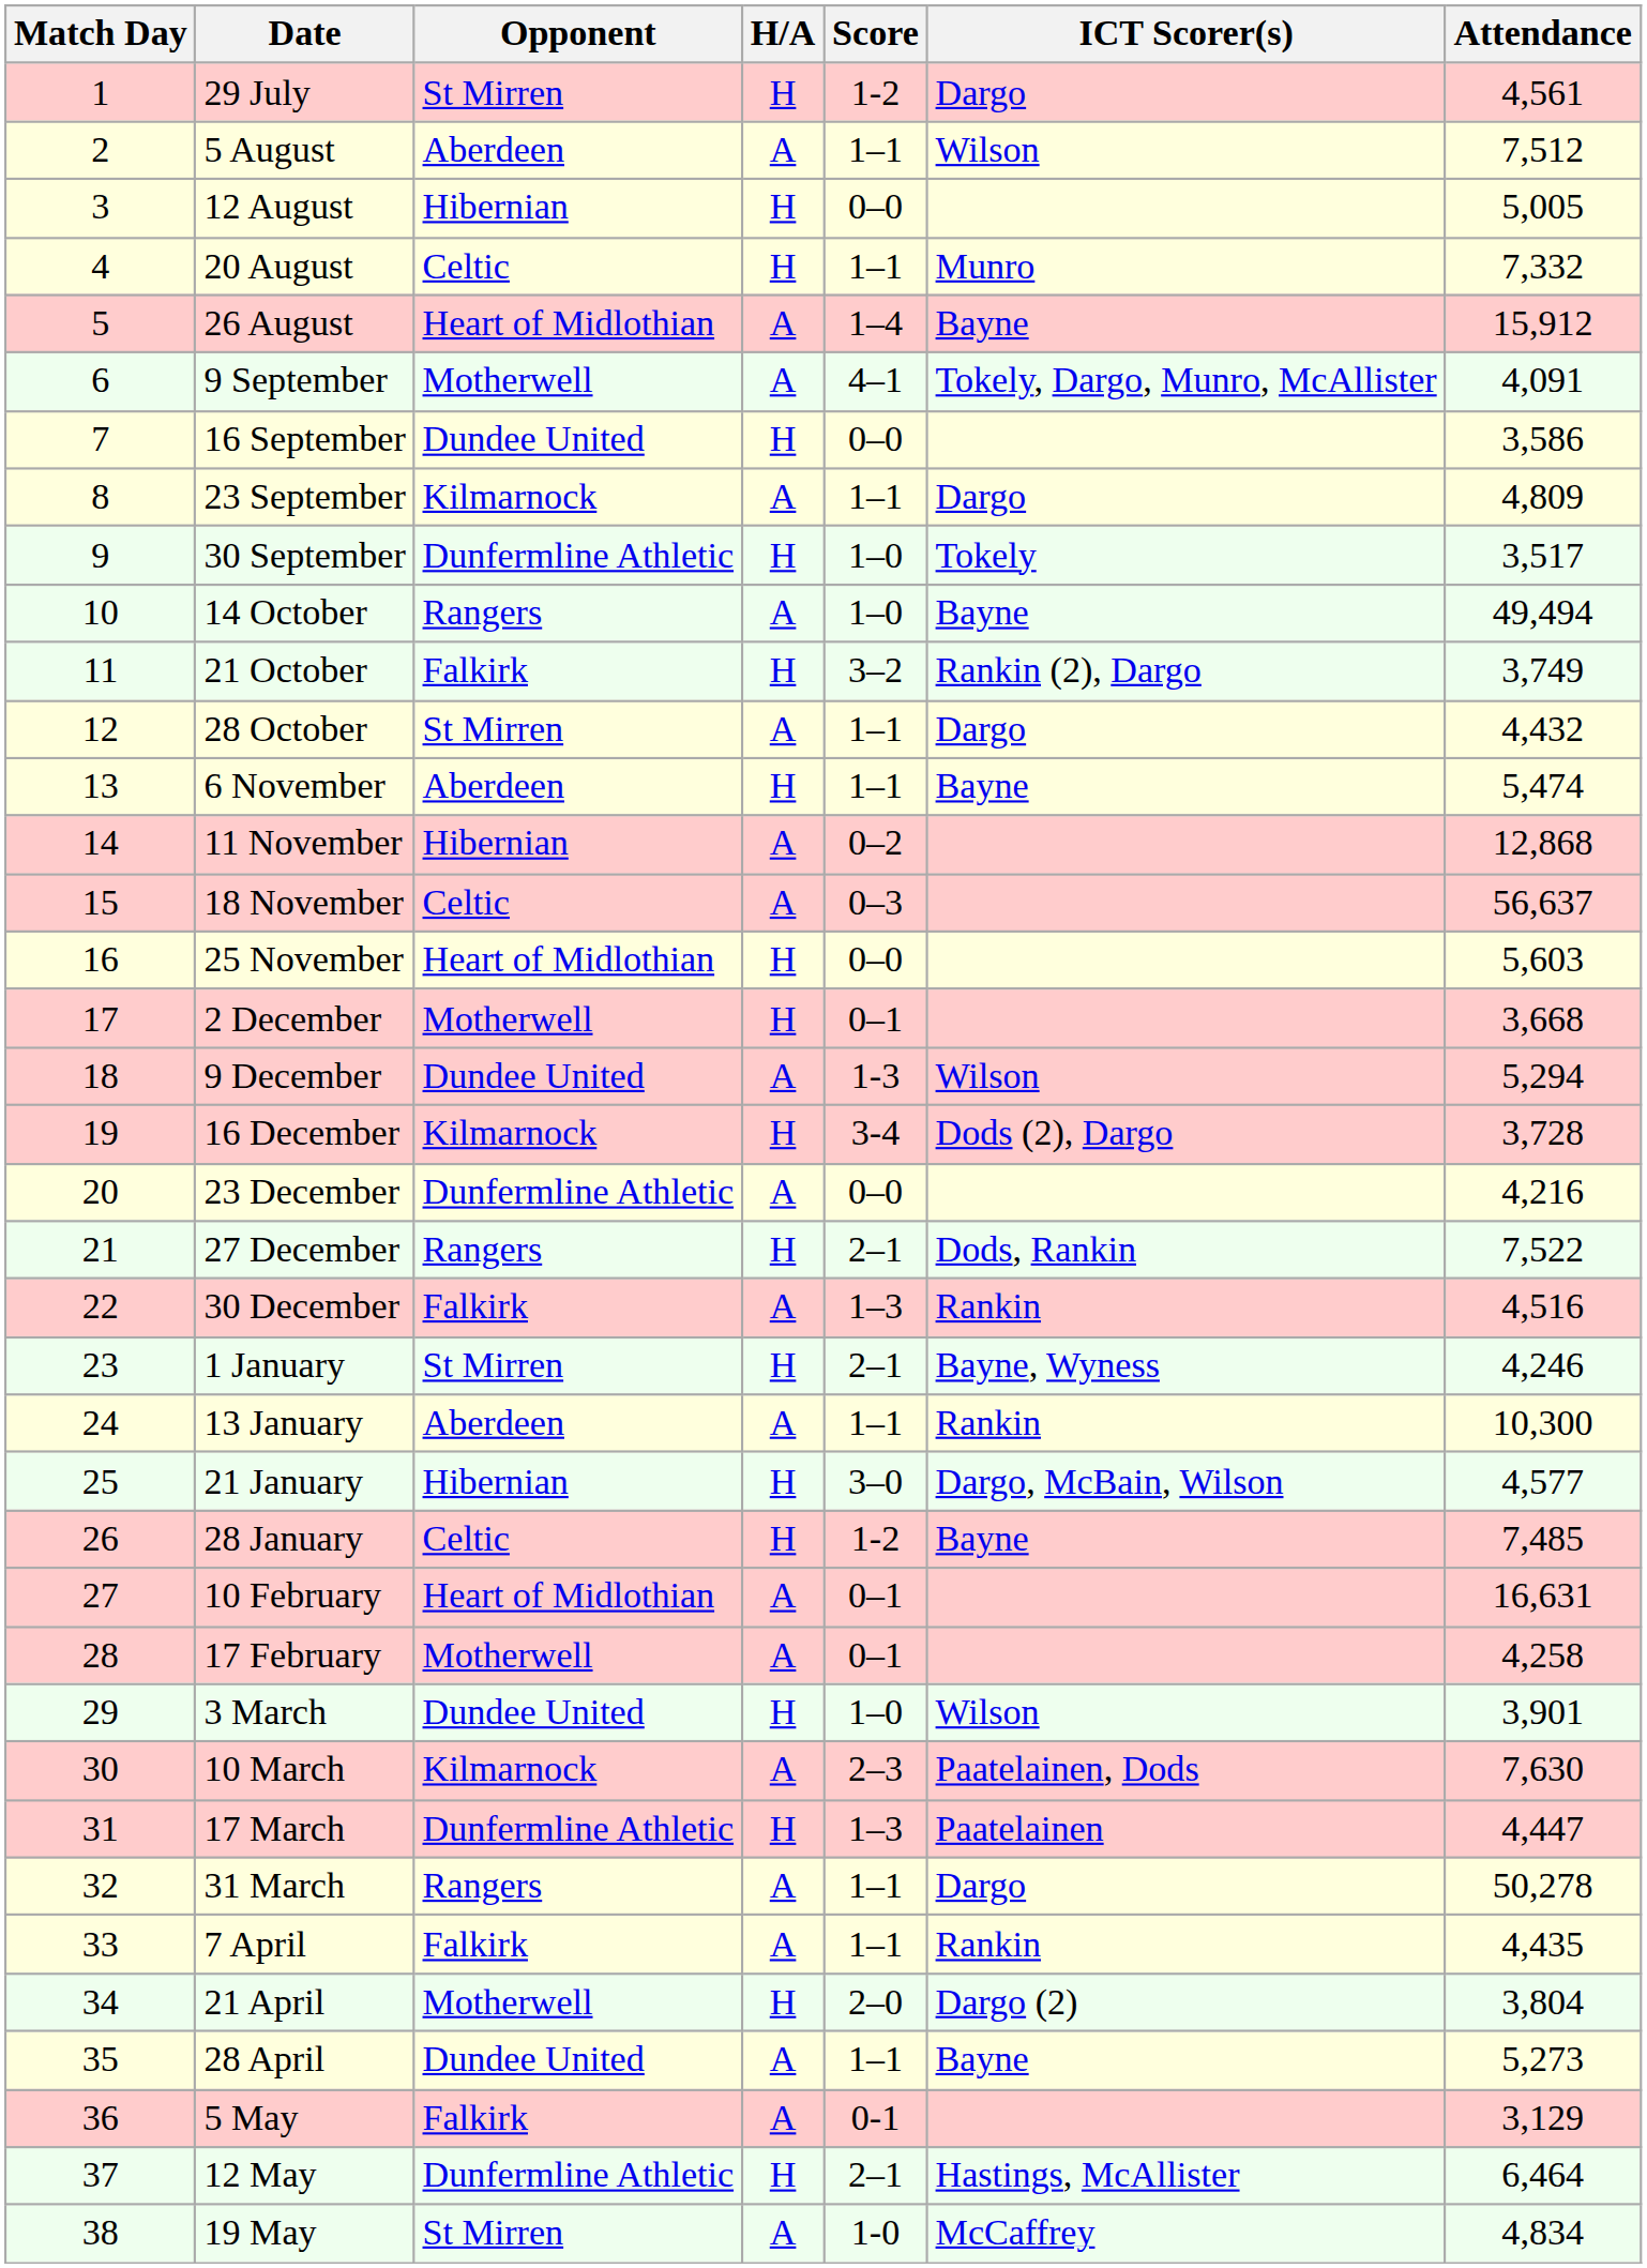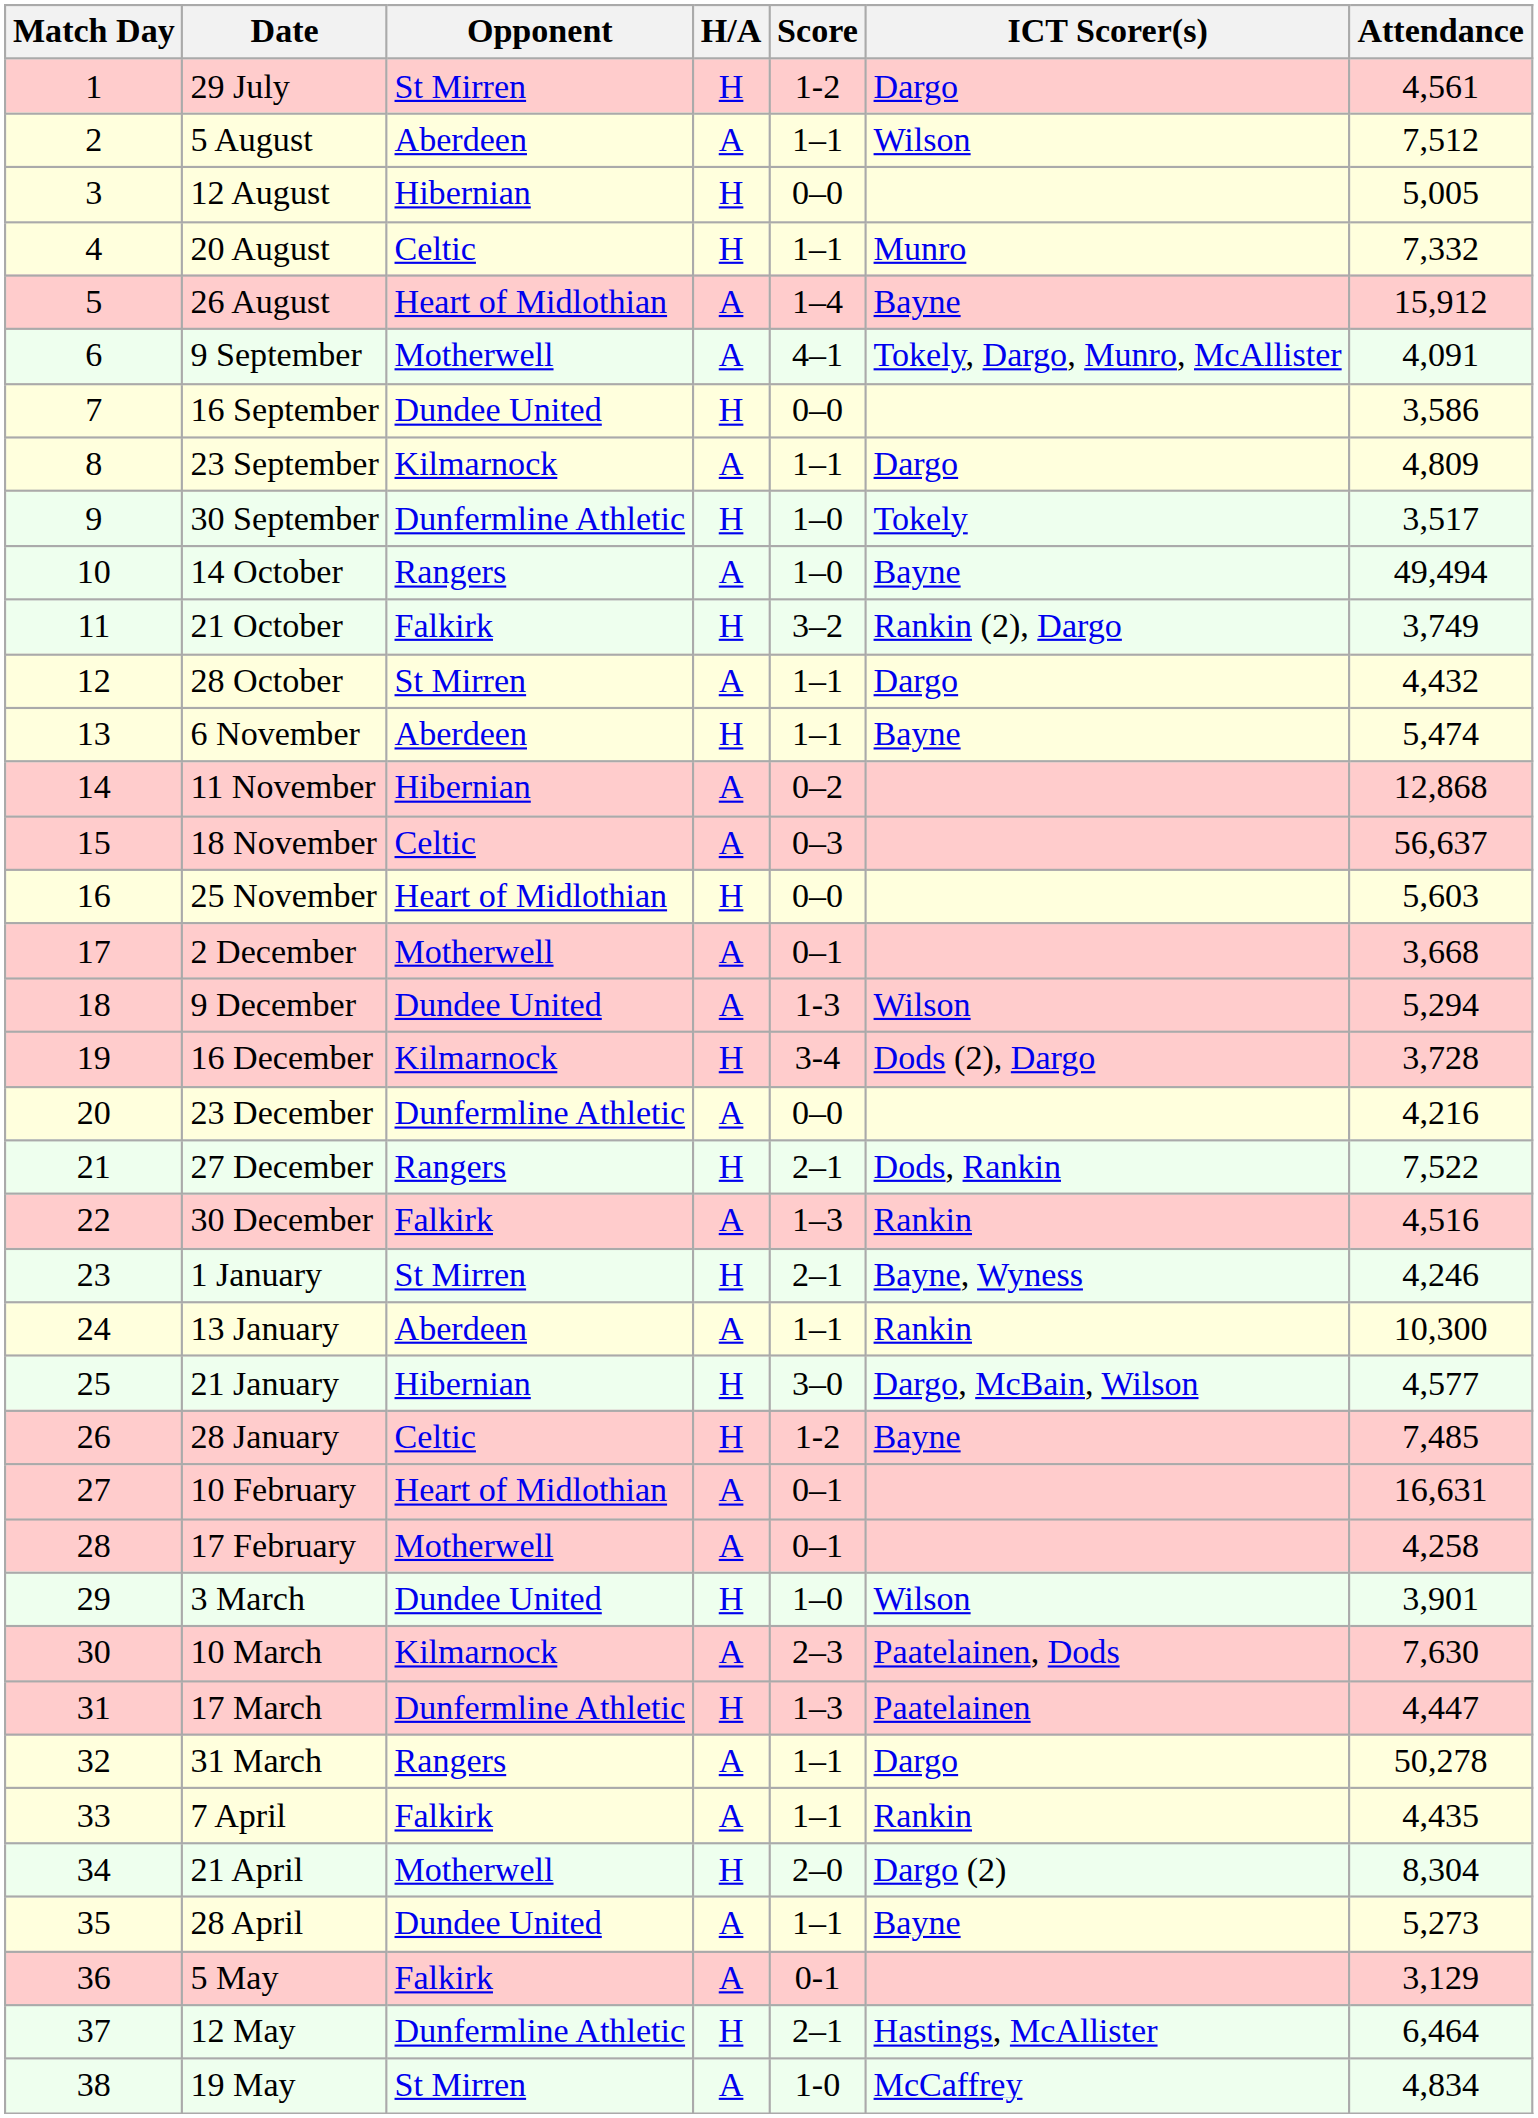2 December | H/A: H -> A
21 April | Attendance: 3,804 -> 8,304
